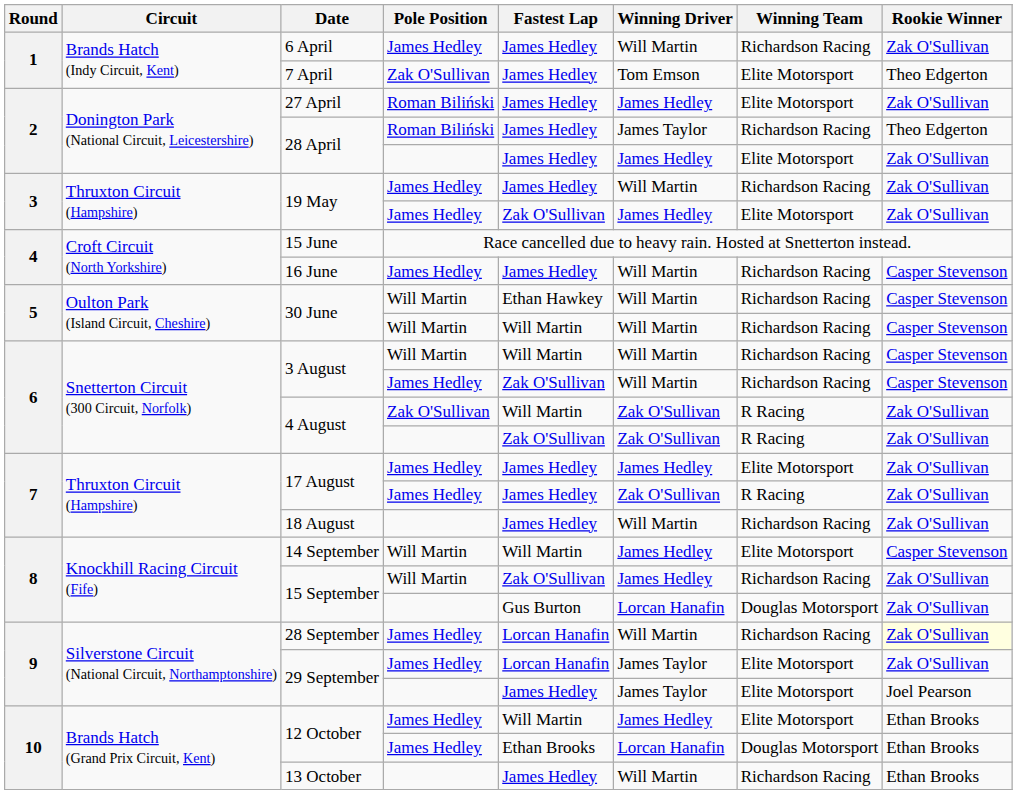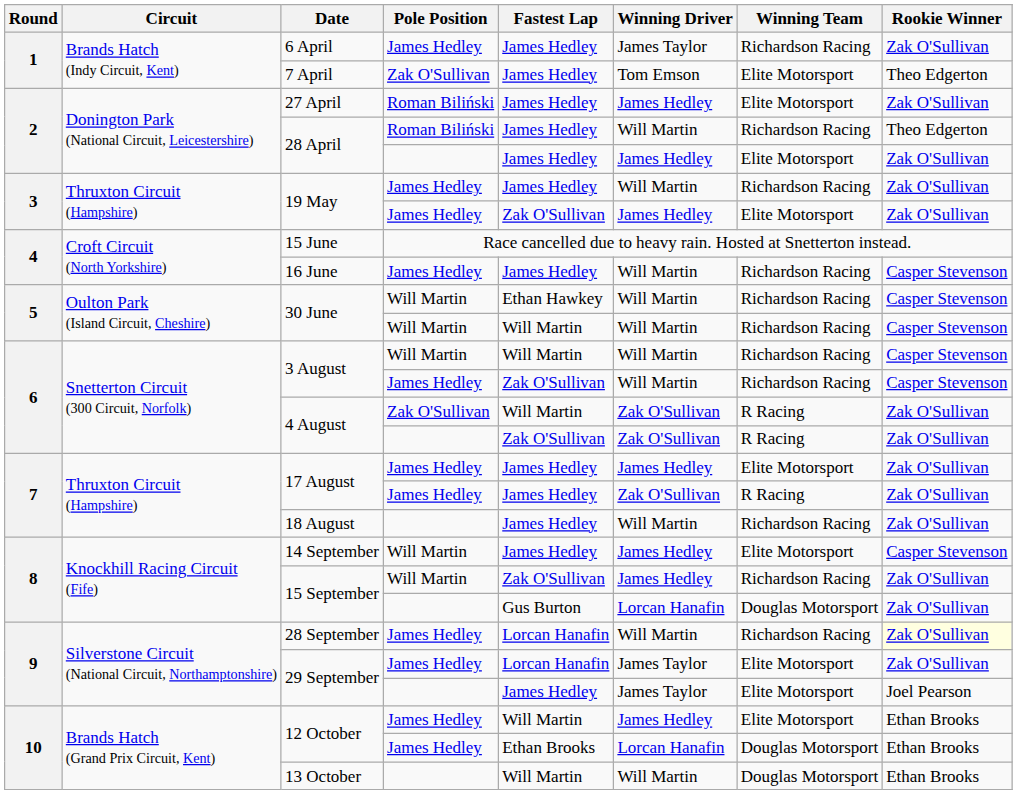6 April | Winning Driver: Will Martin -> James Taylor
28 April / Roman Biliński | Winning Driver: James Taylor -> Will Martin
14 September | Fastest Lap: Will Martin -> James Hedley
13 October | Fastest Lap: James Hedley -> Will Martin
13 October | Winning Team: Richardson Racing -> Douglas Motorsport
